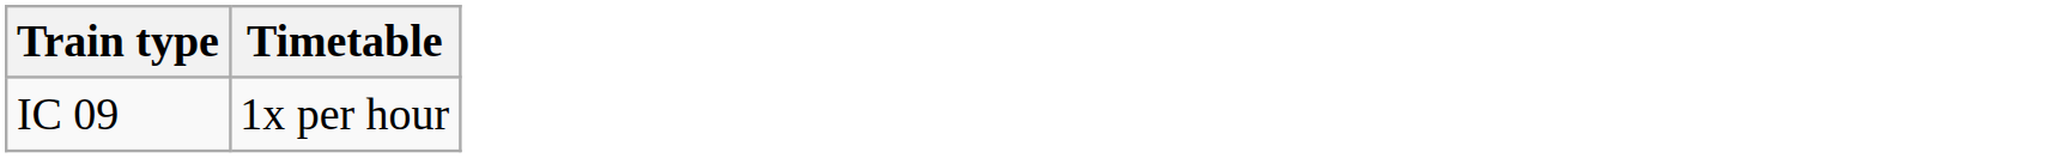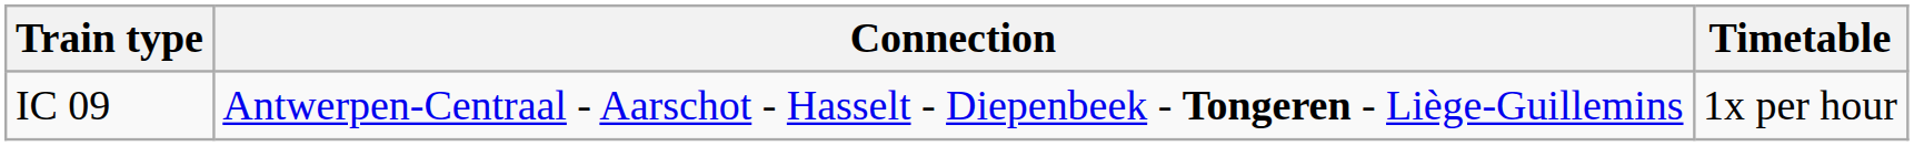+ column: Connection | Antwerpen-Centraal - Aarschot - Hasselt - Diepenbeek - Tongeren - Liège-Guillemins
